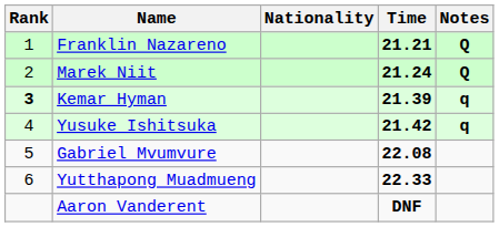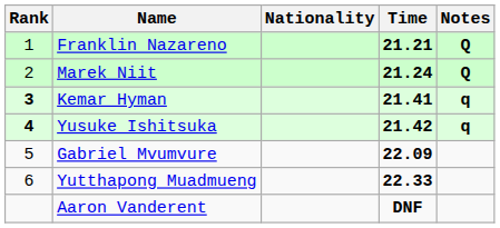Kemar Hyman | Time: 21.39 -> 21.41
Yusuke Ishitsuka | Rank: normal -> bold
Gabriel Mvumvure | Time: 22.08 -> 22.09
